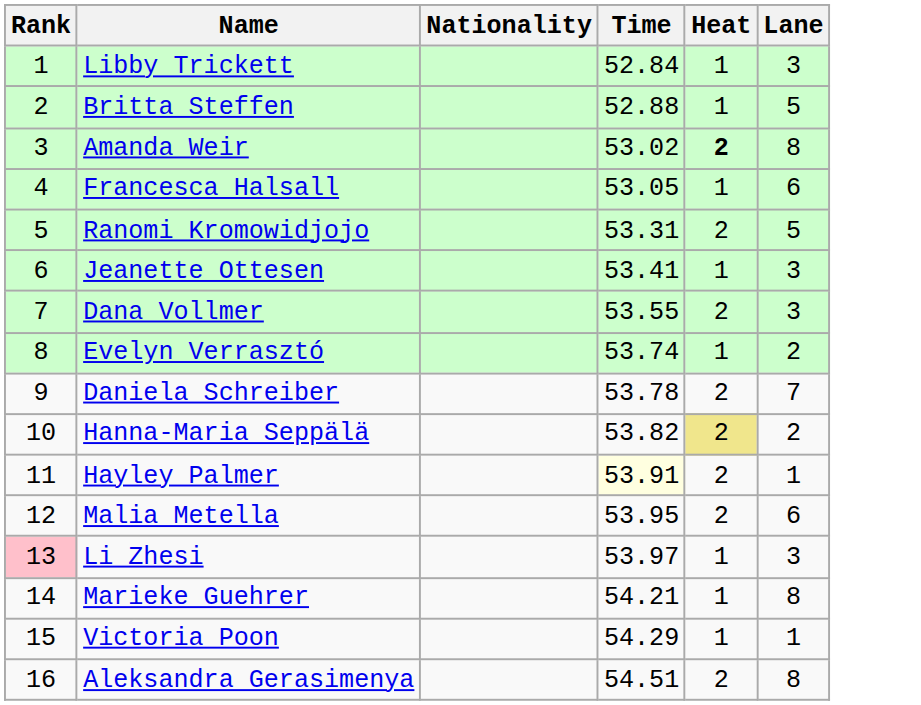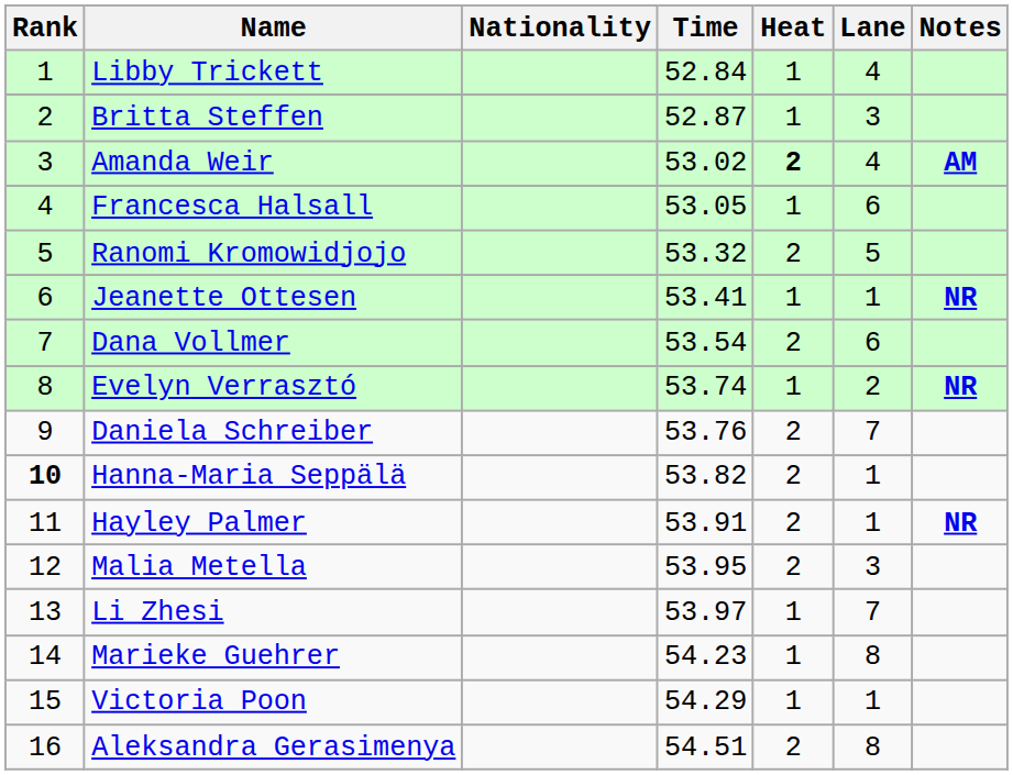+ column: Notes | AM | NR | NR | NR
Libby Trickett | Lane: 3 -> 4
Britta Steffen | Time: 52.88 -> 52.87
Britta Steffen | Lane: 5 -> 3
Amanda Weir | Lane: 8 -> 4
Ranomi Kromowidjojo | Time: 53.31 -> 53.32
Jeanette Ottesen | Lane: 3 -> 1
Dana Vollmer | Time: 53.55 -> 53.54
Dana Vollmer | Lane: 3 -> 6
Daniela Schreiber | Time: 53.78 -> 53.76
Hanna-Maria Seppälä | Rank: normal -> bold
Hanna-Maria Seppälä | Heat: khaki background -> no background
Hanna-Maria Seppälä | Lane: 2 -> 1
Hayley Palmer | Time: lightyellow background -> no background
Malia Metella | Lane: 6 -> 3
Li Zhesi | Rank: pink background -> no background
Li Zhesi | Lane: 3 -> 7
Marieke Guehrer | Time: 54.21 -> 54.23
